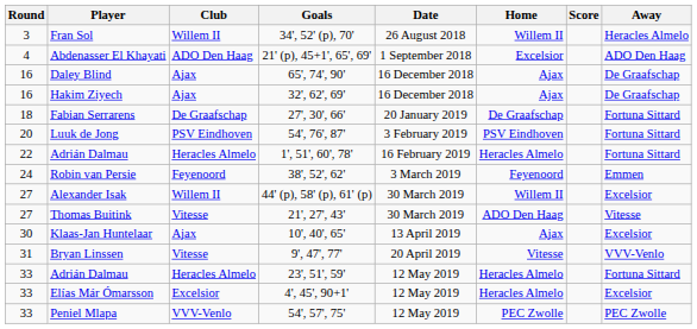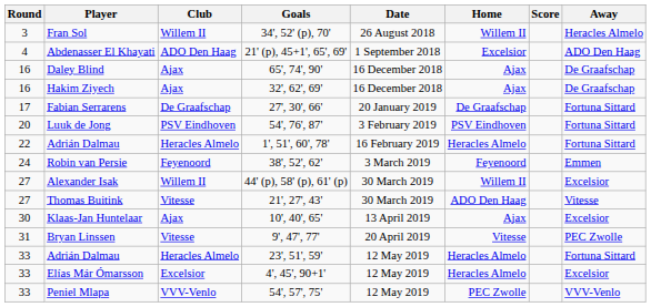Fabian Serrarens | Round: 18 -> 17
Bryan Linssen | Away: VVV-Venlo -> PEC Zwolle
Peniel Mlapa | Away: PEC Zwolle -> VVV-Venlo
